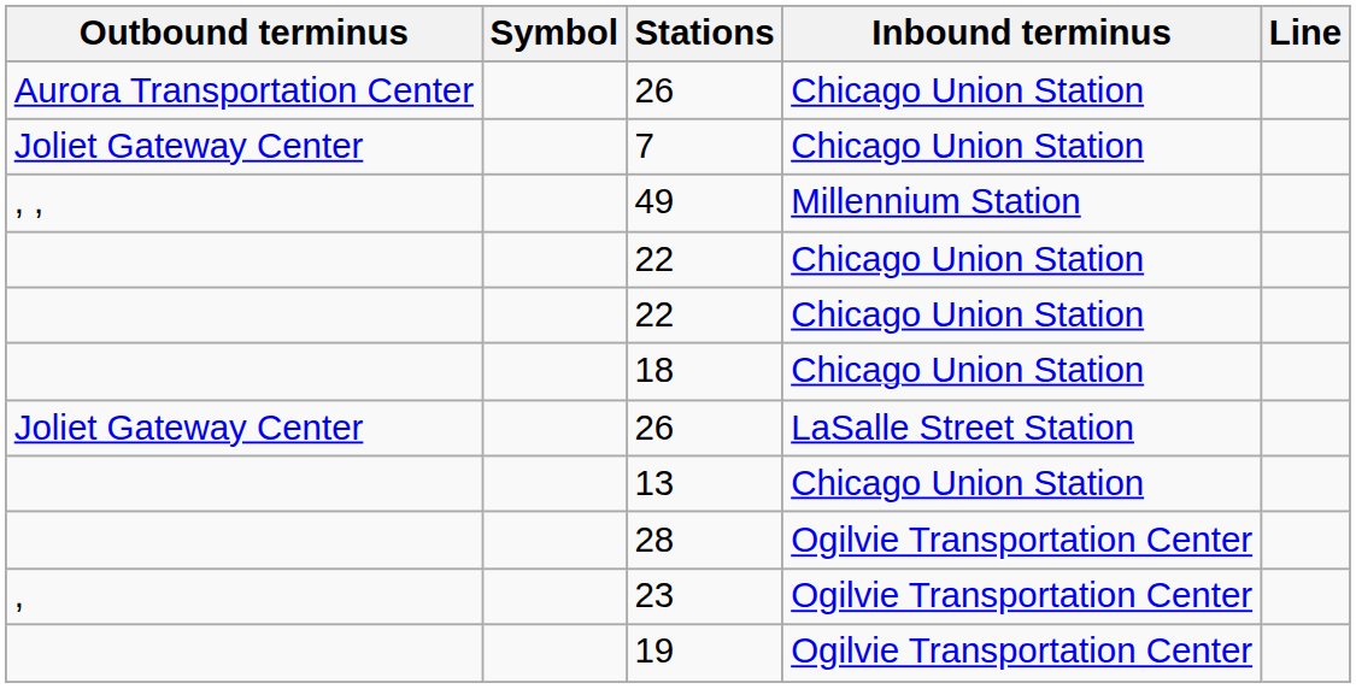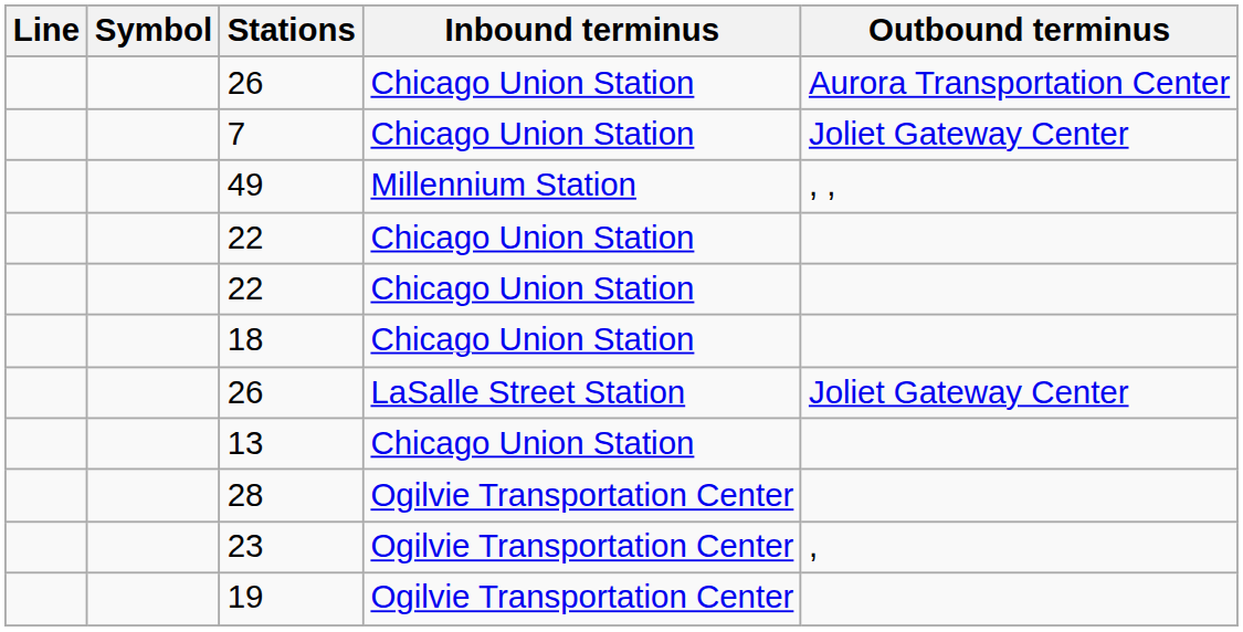columns swapped: Line <-> Outbound terminus
